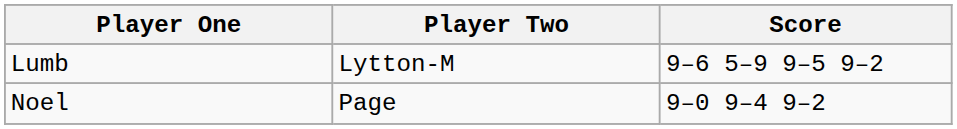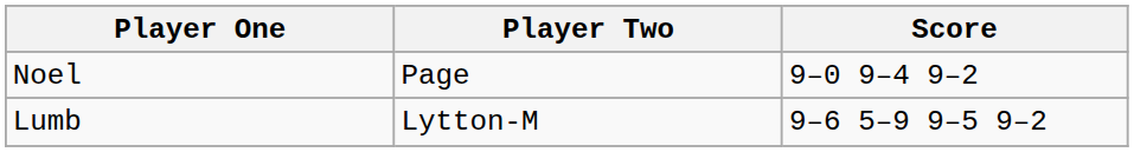rows swapped: Lumb <-> Noel
